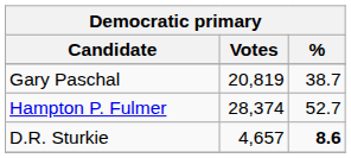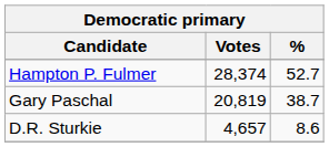rows swapped: Hampton P. Fulmer <-> Gary Paschal
D.R. Sturkie | %: bold -> normal
